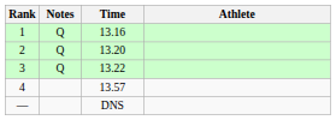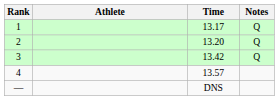columns swapped: Athlete <-> Notes
1 | Time: 13.16 -> 13.17
3 | Time: 13.22 -> 13.42
